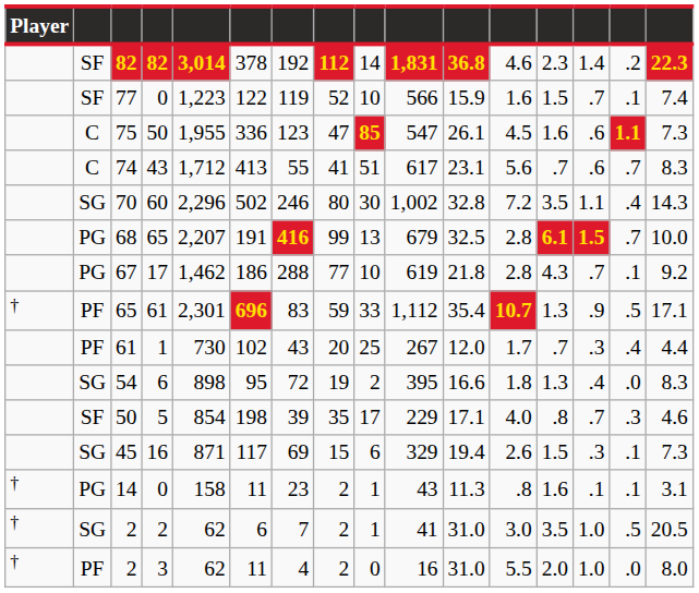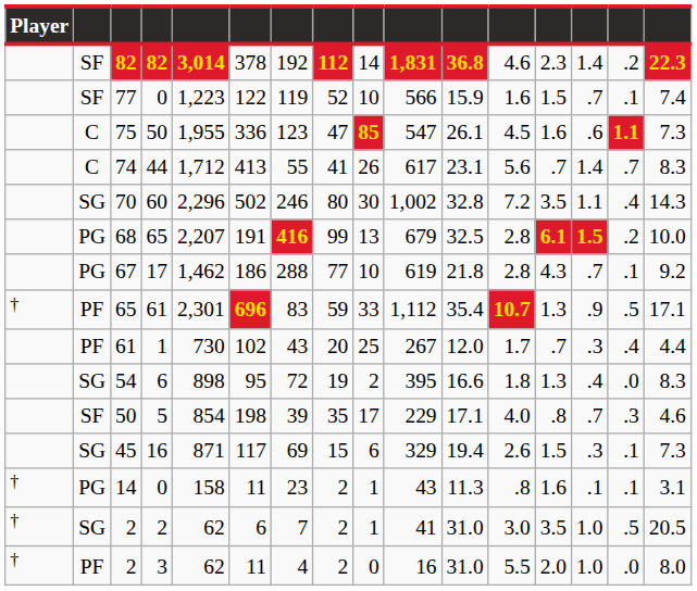74 | column 4: 43 -> 44
74 | column 9: 51 -> 26
74 | column 14: .6 -> 1.4
68 | column 15: .7 -> .2
